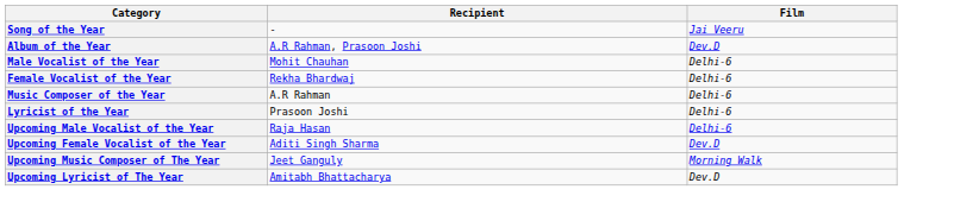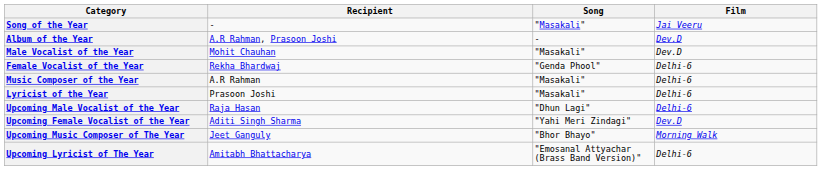+ column: Song | "Masakali" | - | "Masakali" | "Genda Phool" | "Masakali" | "Masakali" | "Dhun Lagi" | "Yahi Meri Zindagi" | "Bhor Bhayo" | "Emosanal Attyachar (Brass Band Version)"
Male Vocalist of the Year | Film: Delhi-6 -> Dev.D
Upcoming Lyricist of The Year | Film: Dev.D -> Delhi-6
